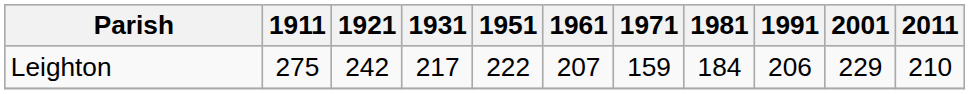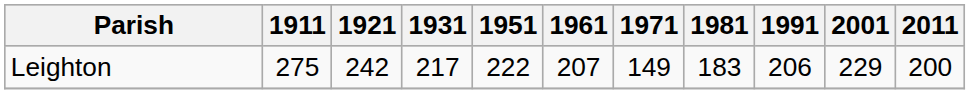Leighton | 1971: 159 -> 149
Leighton | 1981: 184 -> 183
Leighton | 2011: 210 -> 200
